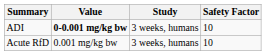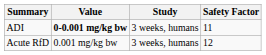ADI | Safety Factor: 10 -> 11
Acute RfD | Safety Factor: 10 -> 12
